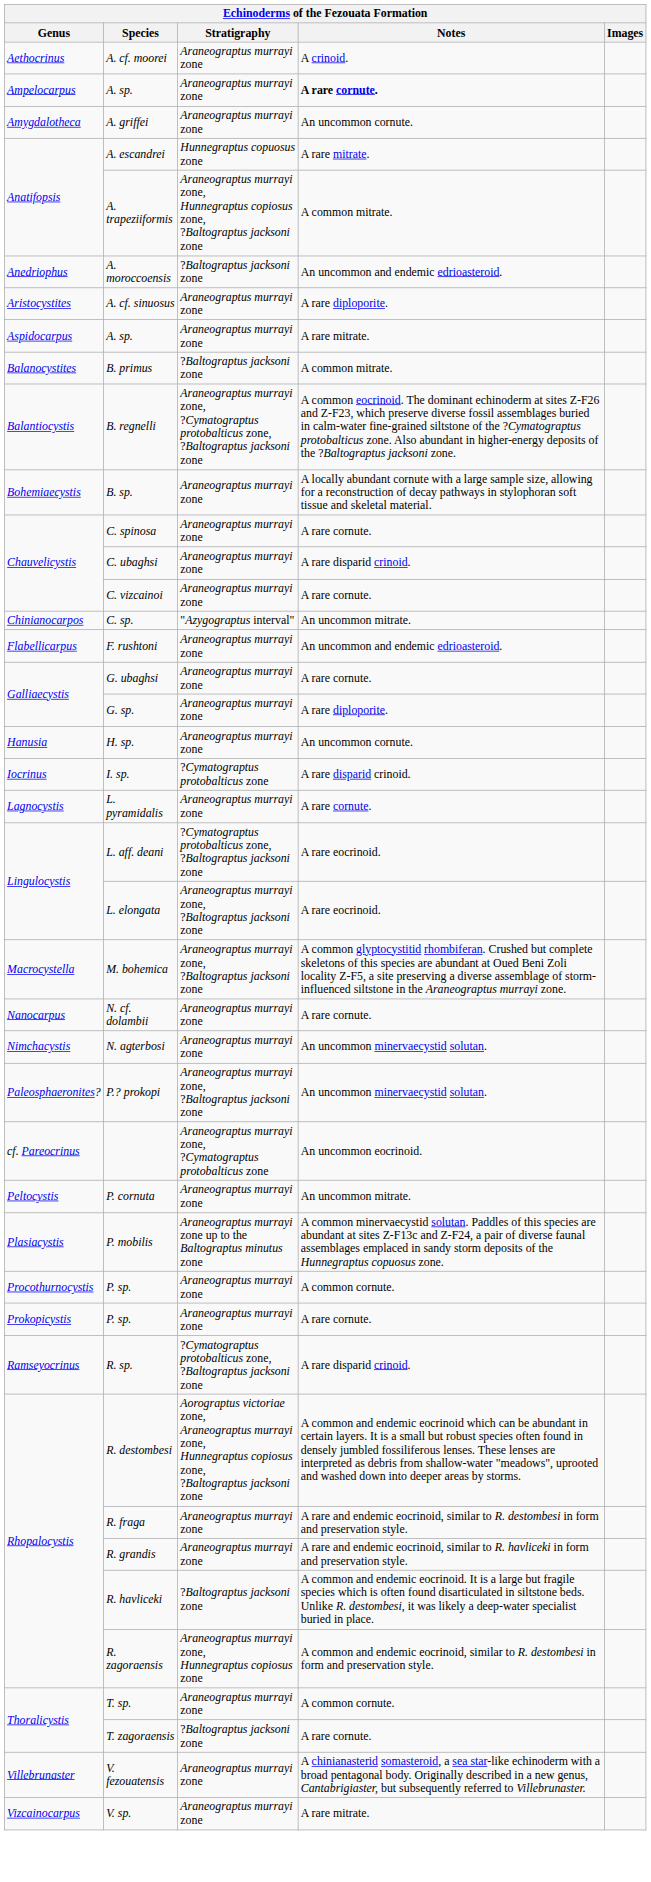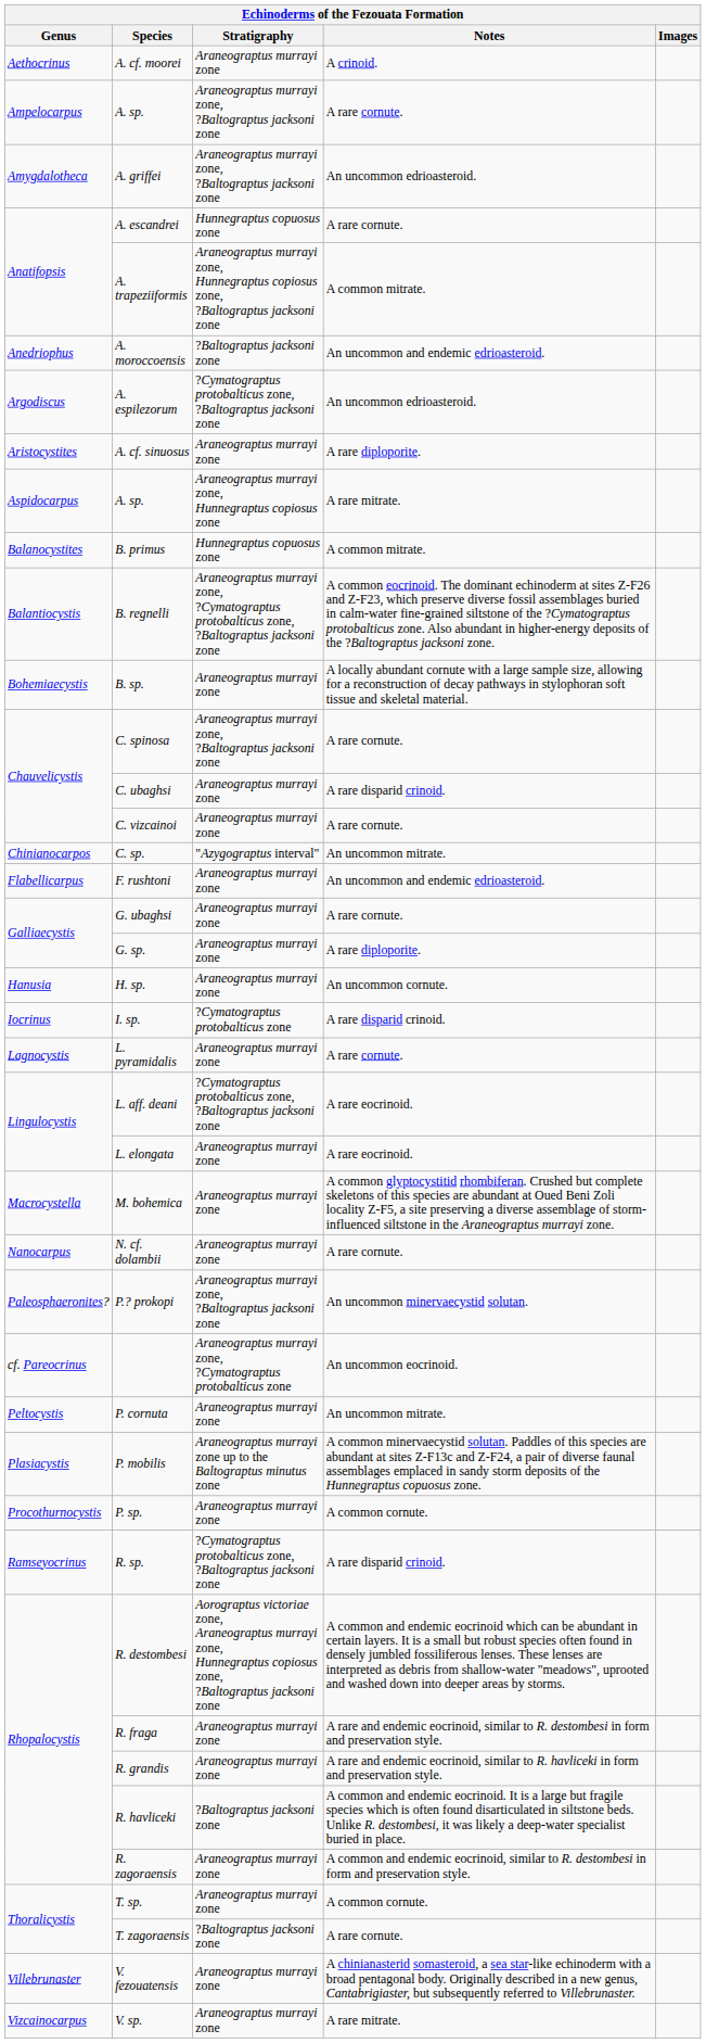Ampelocarpus / A. sp. | Stratigraphy: Araneograptus murrayi zone -> Araneograptus murrayi zone, ?Baltograptus jacksoni zone
Ampelocarpus / A. sp. | Notes: bold -> normal
A. griffei | Stratigraphy: Araneograptus murrayi zone -> Araneograptus murrayi zone, ?Baltograptus jacksoni zone
A. griffei | Notes: An uncommon cornute. -> An uncommon edrioasteroid.
A. escandrei | Notes: A rare mitrate. -> A rare cornute.
+ row: Argodiscus | A. espilezorum | ?Cymatograptus protobalticus zone, ?Baltograptus jacksoni zone | An uncommon edrioasteroid.
Aspidocarpus / A. sp. | Stratigraphy: Araneograptus murrayi zone -> Araneograptus murrayi zone, Hunnegraptus copiosus zone
B. primus | Stratigraphy: ?Baltograptus jacksoni zone -> Hunnegraptus copuosus zone
C. spinosa | Stratigraphy: Araneograptus murrayi zone -> Araneograptus murrayi zone, ?Baltograptus jacksoni zone
L. elongata | Stratigraphy: Araneograptus murrayi zone, ?Baltograptus jacksoni zone -> Araneograptus murrayi zone
M. bohemica | Stratigraphy: Araneograptus murrayi zone, ?Baltograptus jacksoni zone -> Araneograptus murrayi zone
- row: Nimchacystis | N. agterbosi | Araneograptus murrayi zone | An uncommon minervaecystid solutan.
- row: Prokopicystis | P. sp. | Araneograptus murrayi zone | A rare cornute.
R. zagoraensis | Stratigraphy: Araneograptus murrayi zone, Hunnegraptus copiosus zone -> Araneograptus murrayi zone
